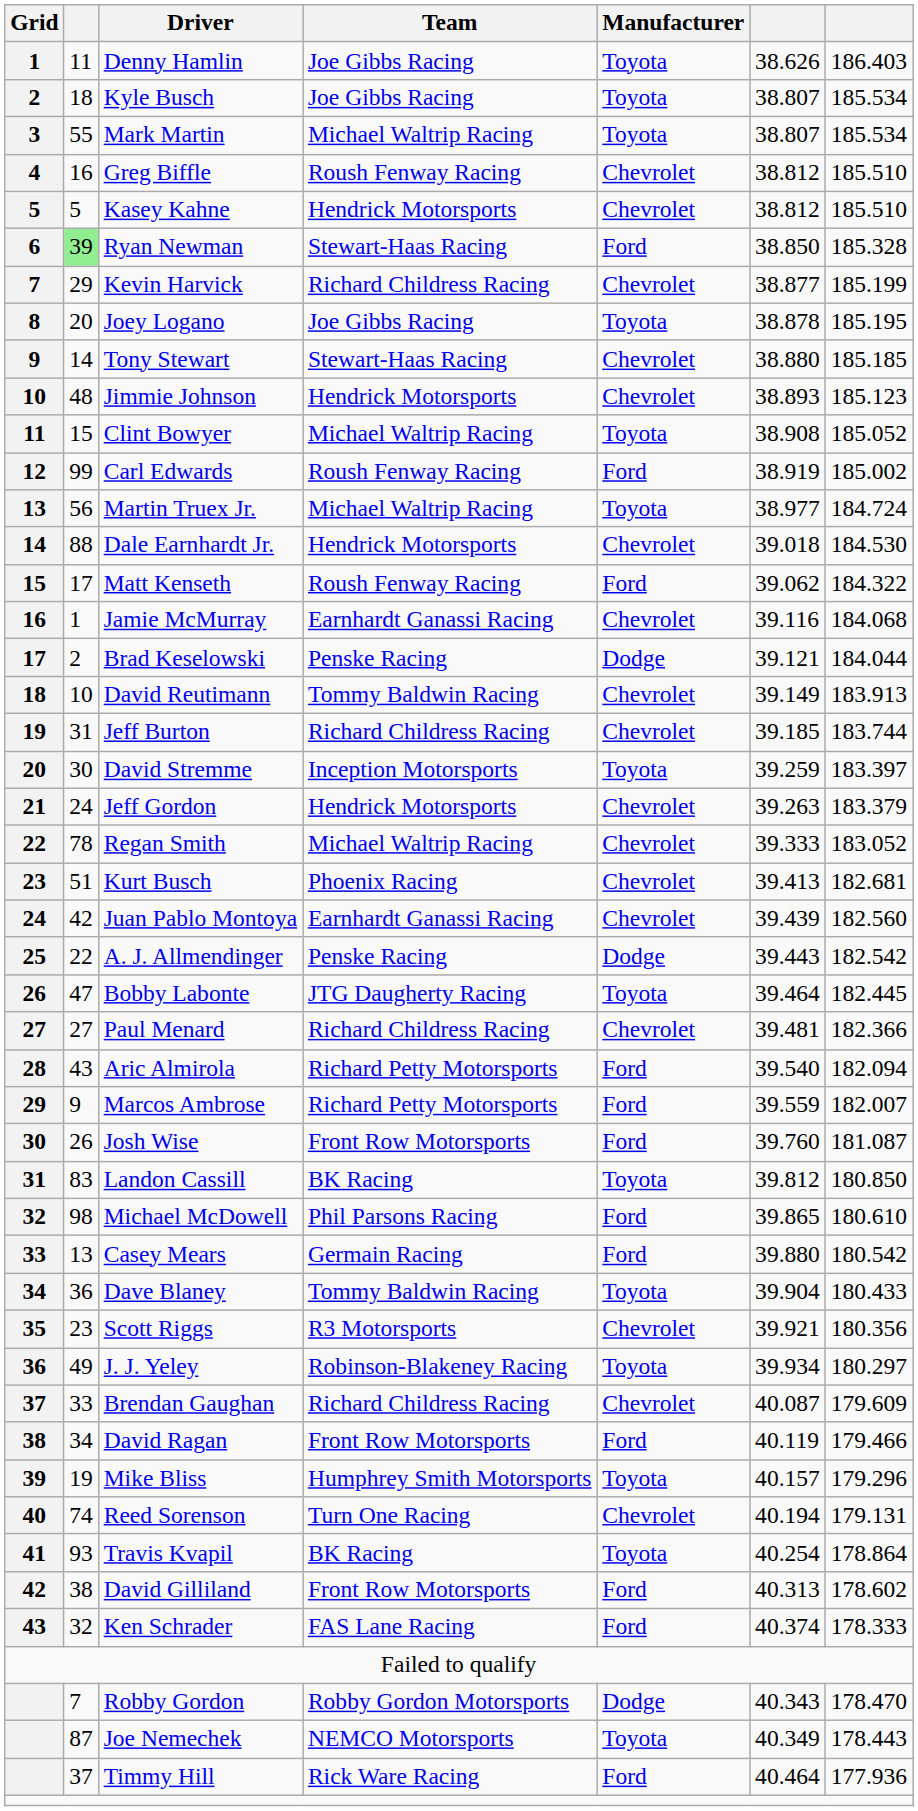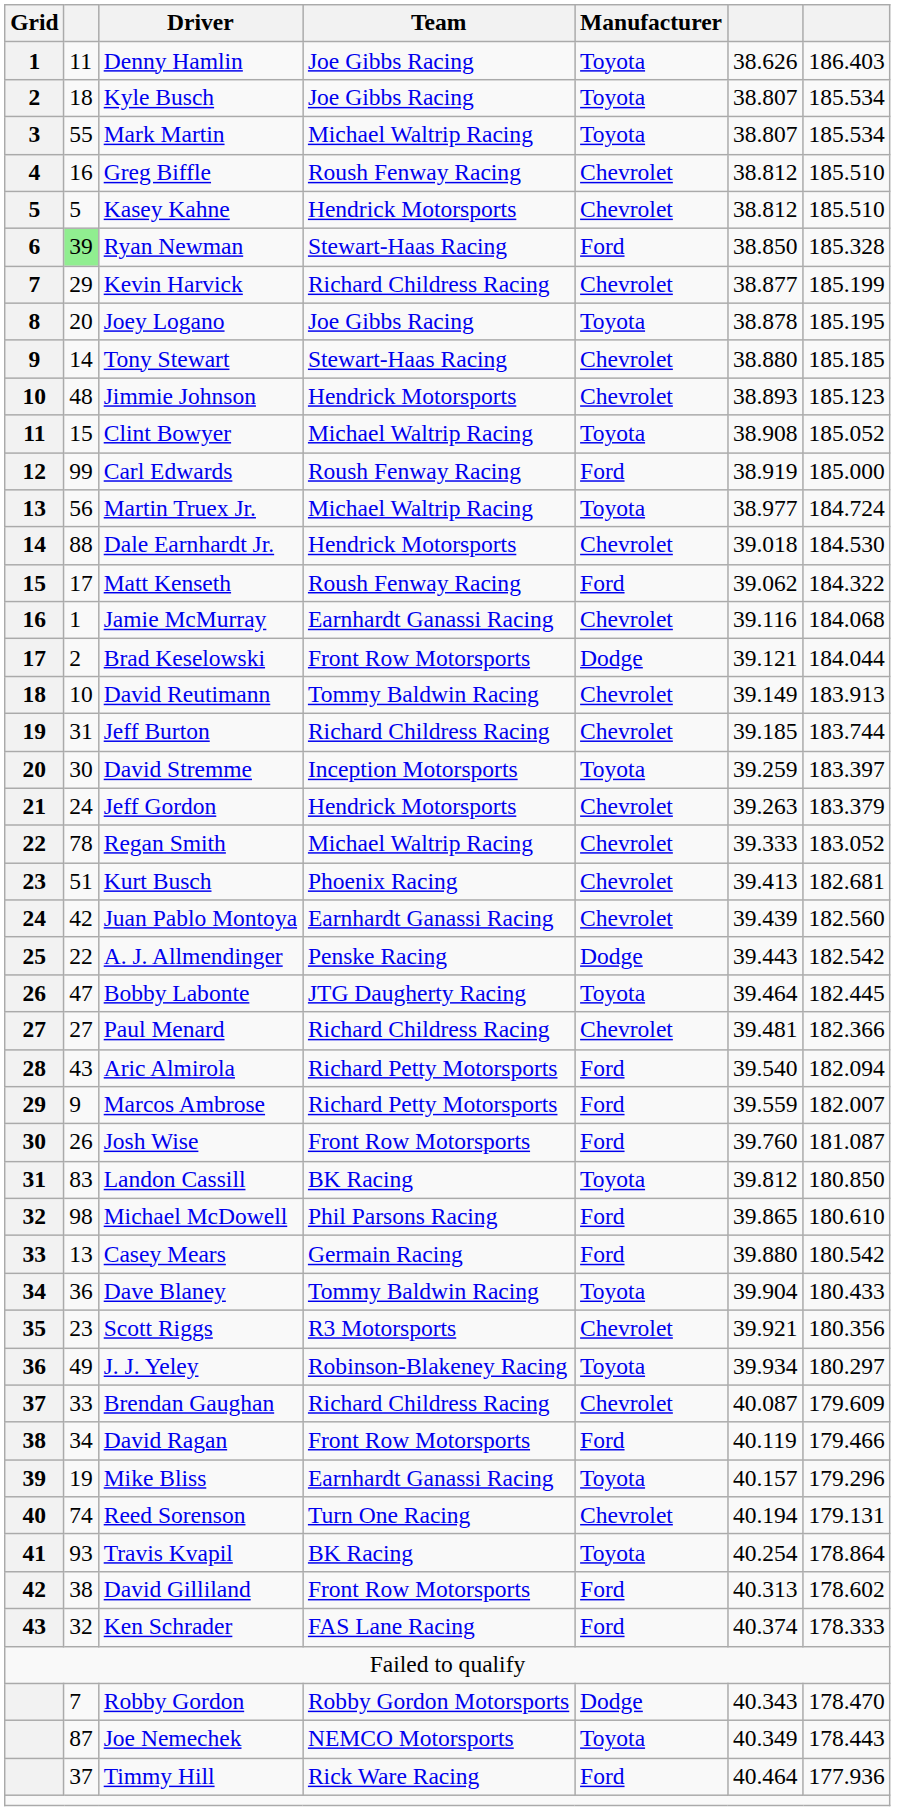Carl Edwards | column 7: 185.002 -> 185.000
Brad Keselowski | Team: Penske Racing -> Front Row Motorsports
Mike Bliss | Team: Humphrey Smith Motorsports -> Earnhardt Ganassi Racing
